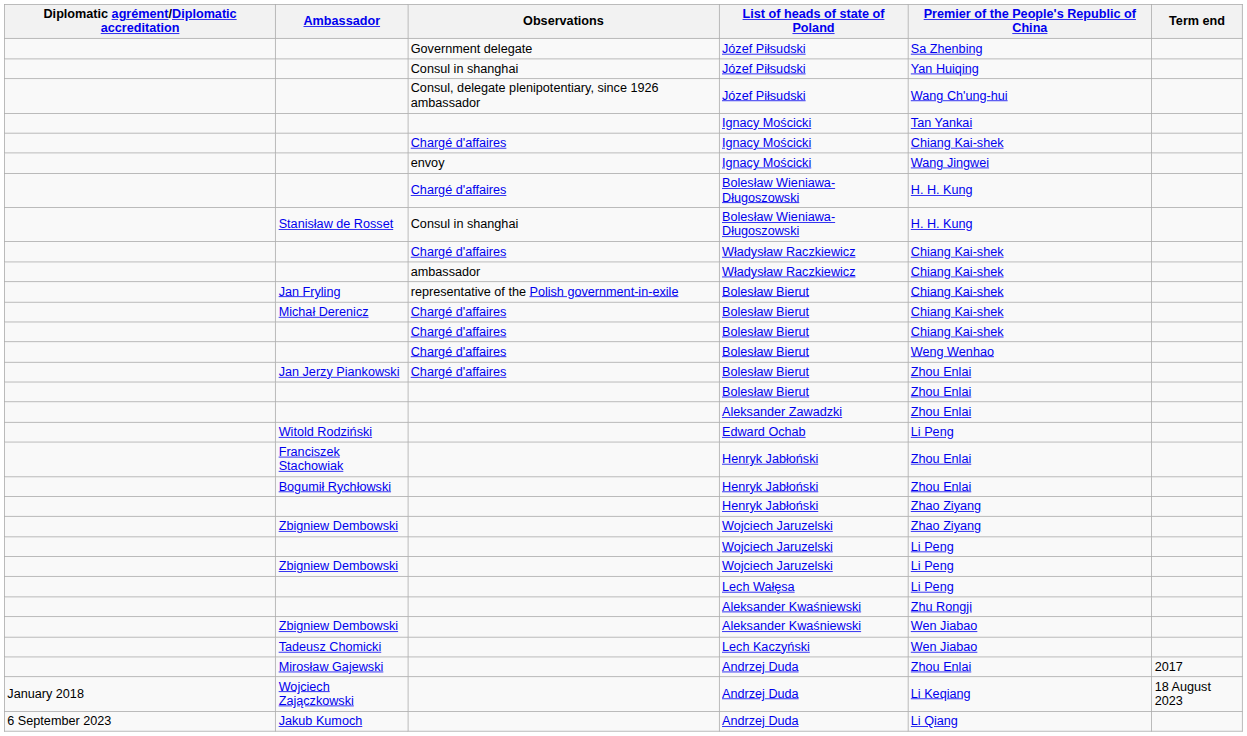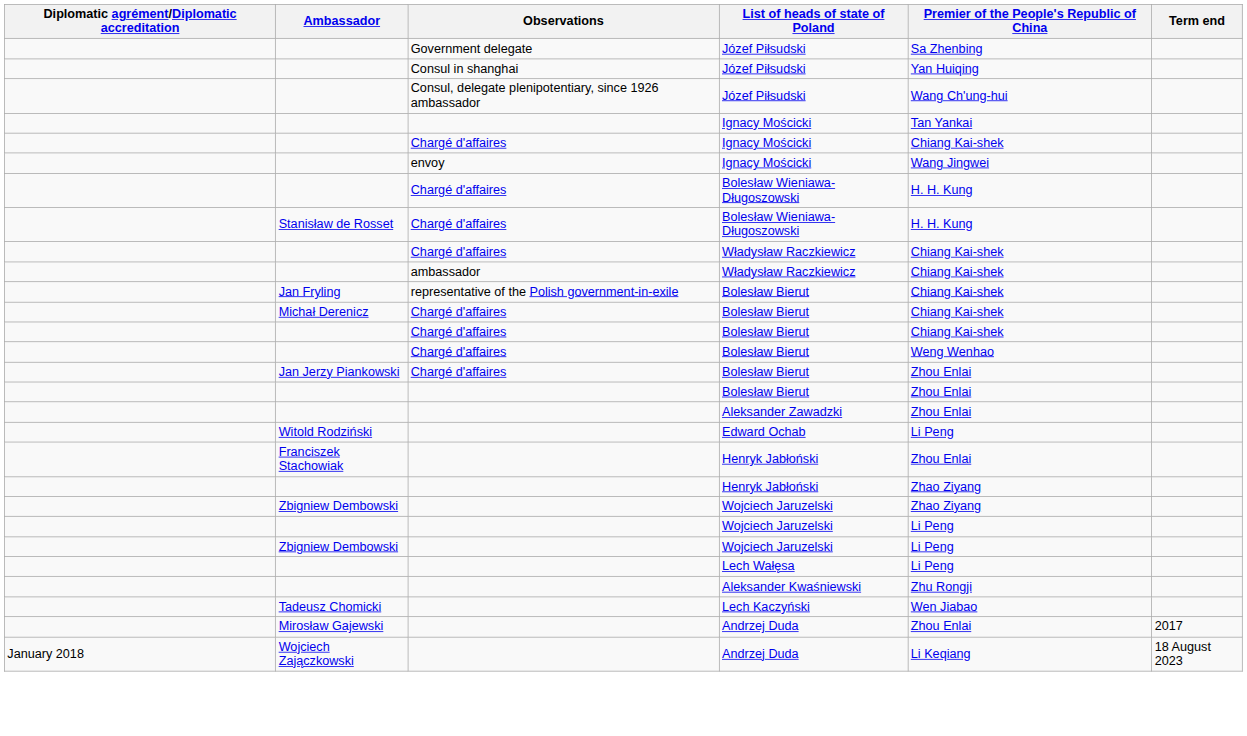Stanisław de Rosset | Observations: Consul in shanghai -> Chargé d'affaires
- row: Bogumił Rychłowski | Henryk Jabłoński | Zhou Enlai
- row: Zbigniew Dembowski | Aleksander Kwaśniewski | Wen Jiabao
- row: 6 September 2023 | Jakub Kumoch | Andrzej Duda | Li Qiang
